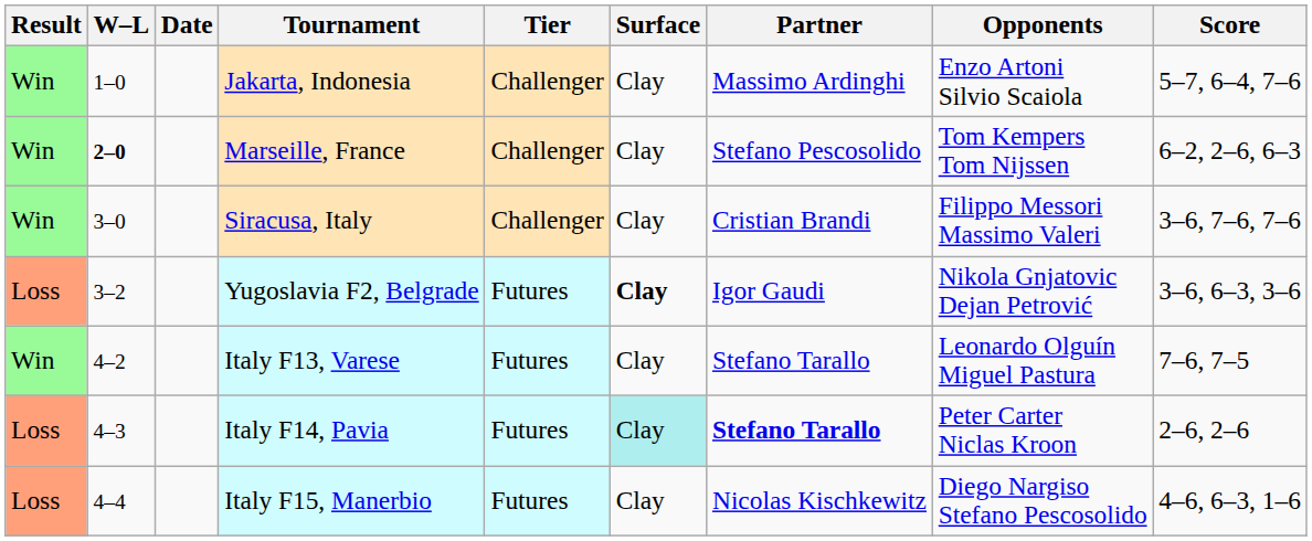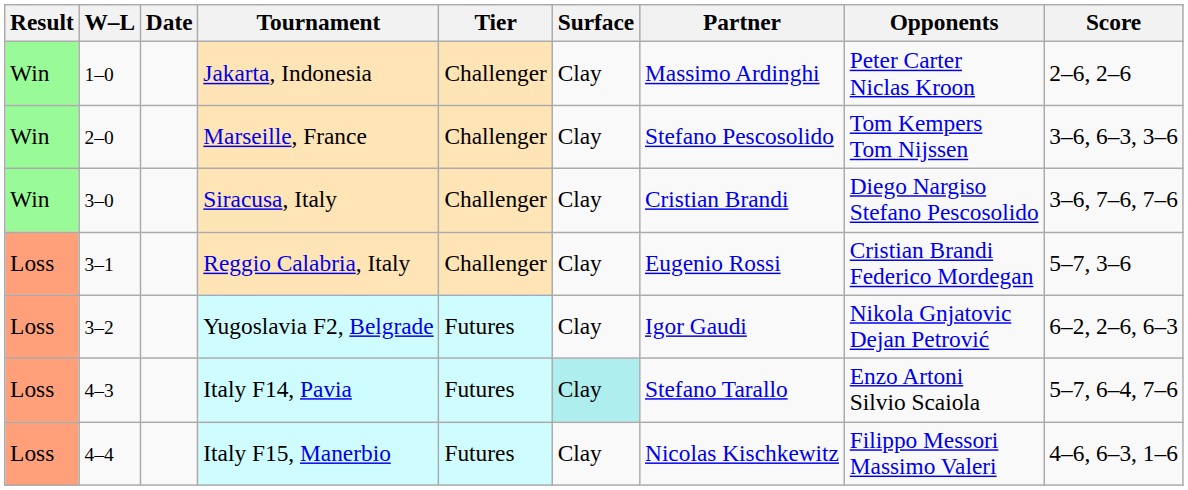Jakarta, Indonesia | Opponents: Enzo Artoni Silvio Scaiola -> Peter Carter Niclas Kroon
Jakarta, Indonesia | Score: 5–7, 6–4, 7–6 -> 2–6, 2–6
Marseille, France | W–L: bold -> normal
Marseille, France | Score: 6–2, 2–6, 6–3 -> 3–6, 6–3, 3–6
Siracusa, Italy | Opponents: Filippo Messori Massimo Valeri -> Diego Nargiso Stefano Pescosolido
+ row: Loss | 3–1 | Reggio Calabria, Italy | Challenger | Clay | Eugenio Rossi | Cristian Brandi Federico Mordegan | 5–7, 3–6
Yugoslavia F2, Belgrade | Surface: bold -> normal
Yugoslavia F2, Belgrade | Score: 3–6, 6–3, 3–6 -> 6–2, 2–6, 6–3
- row: Win | 4–2 | Italy F13, Varese | Futures | Clay | Stefano Tarallo | Leonardo Olguín Miguel Pastura | 7–6, 7–5
Italy F14, Pavia | Partner: bold -> normal
Italy F14, Pavia | Opponents: Peter Carter Niclas Kroon -> Enzo Artoni Silvio Scaiola
Italy F14, Pavia | Score: 2–6, 2–6 -> 5–7, 6–4, 7–6
Italy F15, Manerbio | Opponents: Diego Nargiso Stefano Pescosolido -> Filippo Messori Massimo Valeri
